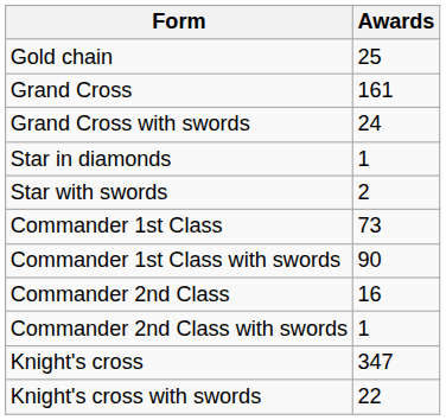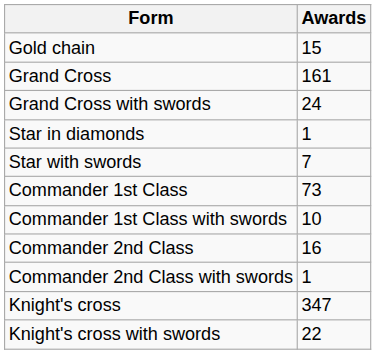Gold chain | Awards: 25 -> 15
Star with swords | Awards: 2 -> 7
Commander 1st Class with swords | Awards: 90 -> 10
